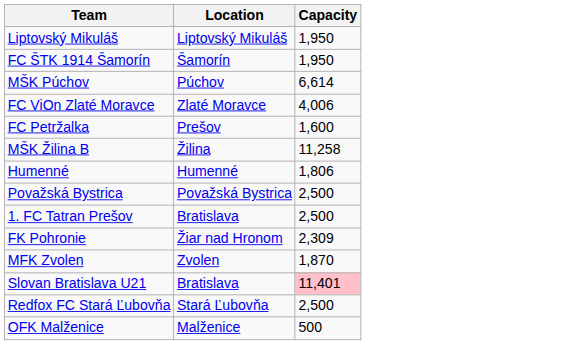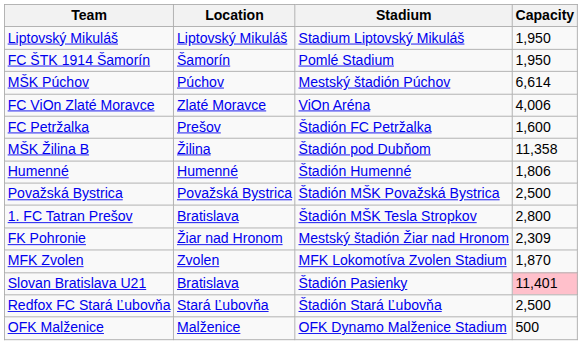+ column: Stadium | Stadium Liptovský Mikuláš | Pomlé Stadium | Mestský štadión Púchov | ViOn Aréna | Štadión FC Petržalka | Štadión pod Dubňom | Štadión Humenné | Štadión MŠK Považská Bystrica | Štadión MŠK Tesla Stropkov | Mestský štadión Žiar nad Hronom | MFK Lokomotíva Zvolen Stadium | Štadión Pasienky | Štadión Stará Ľubovňa | OFK Dynamo Malženice Stadium
MŠK Žilina B | Capacity: 11,258 -> 11,358
1. FC Tatran Prešov | Capacity: 2,500 -> 2,800
